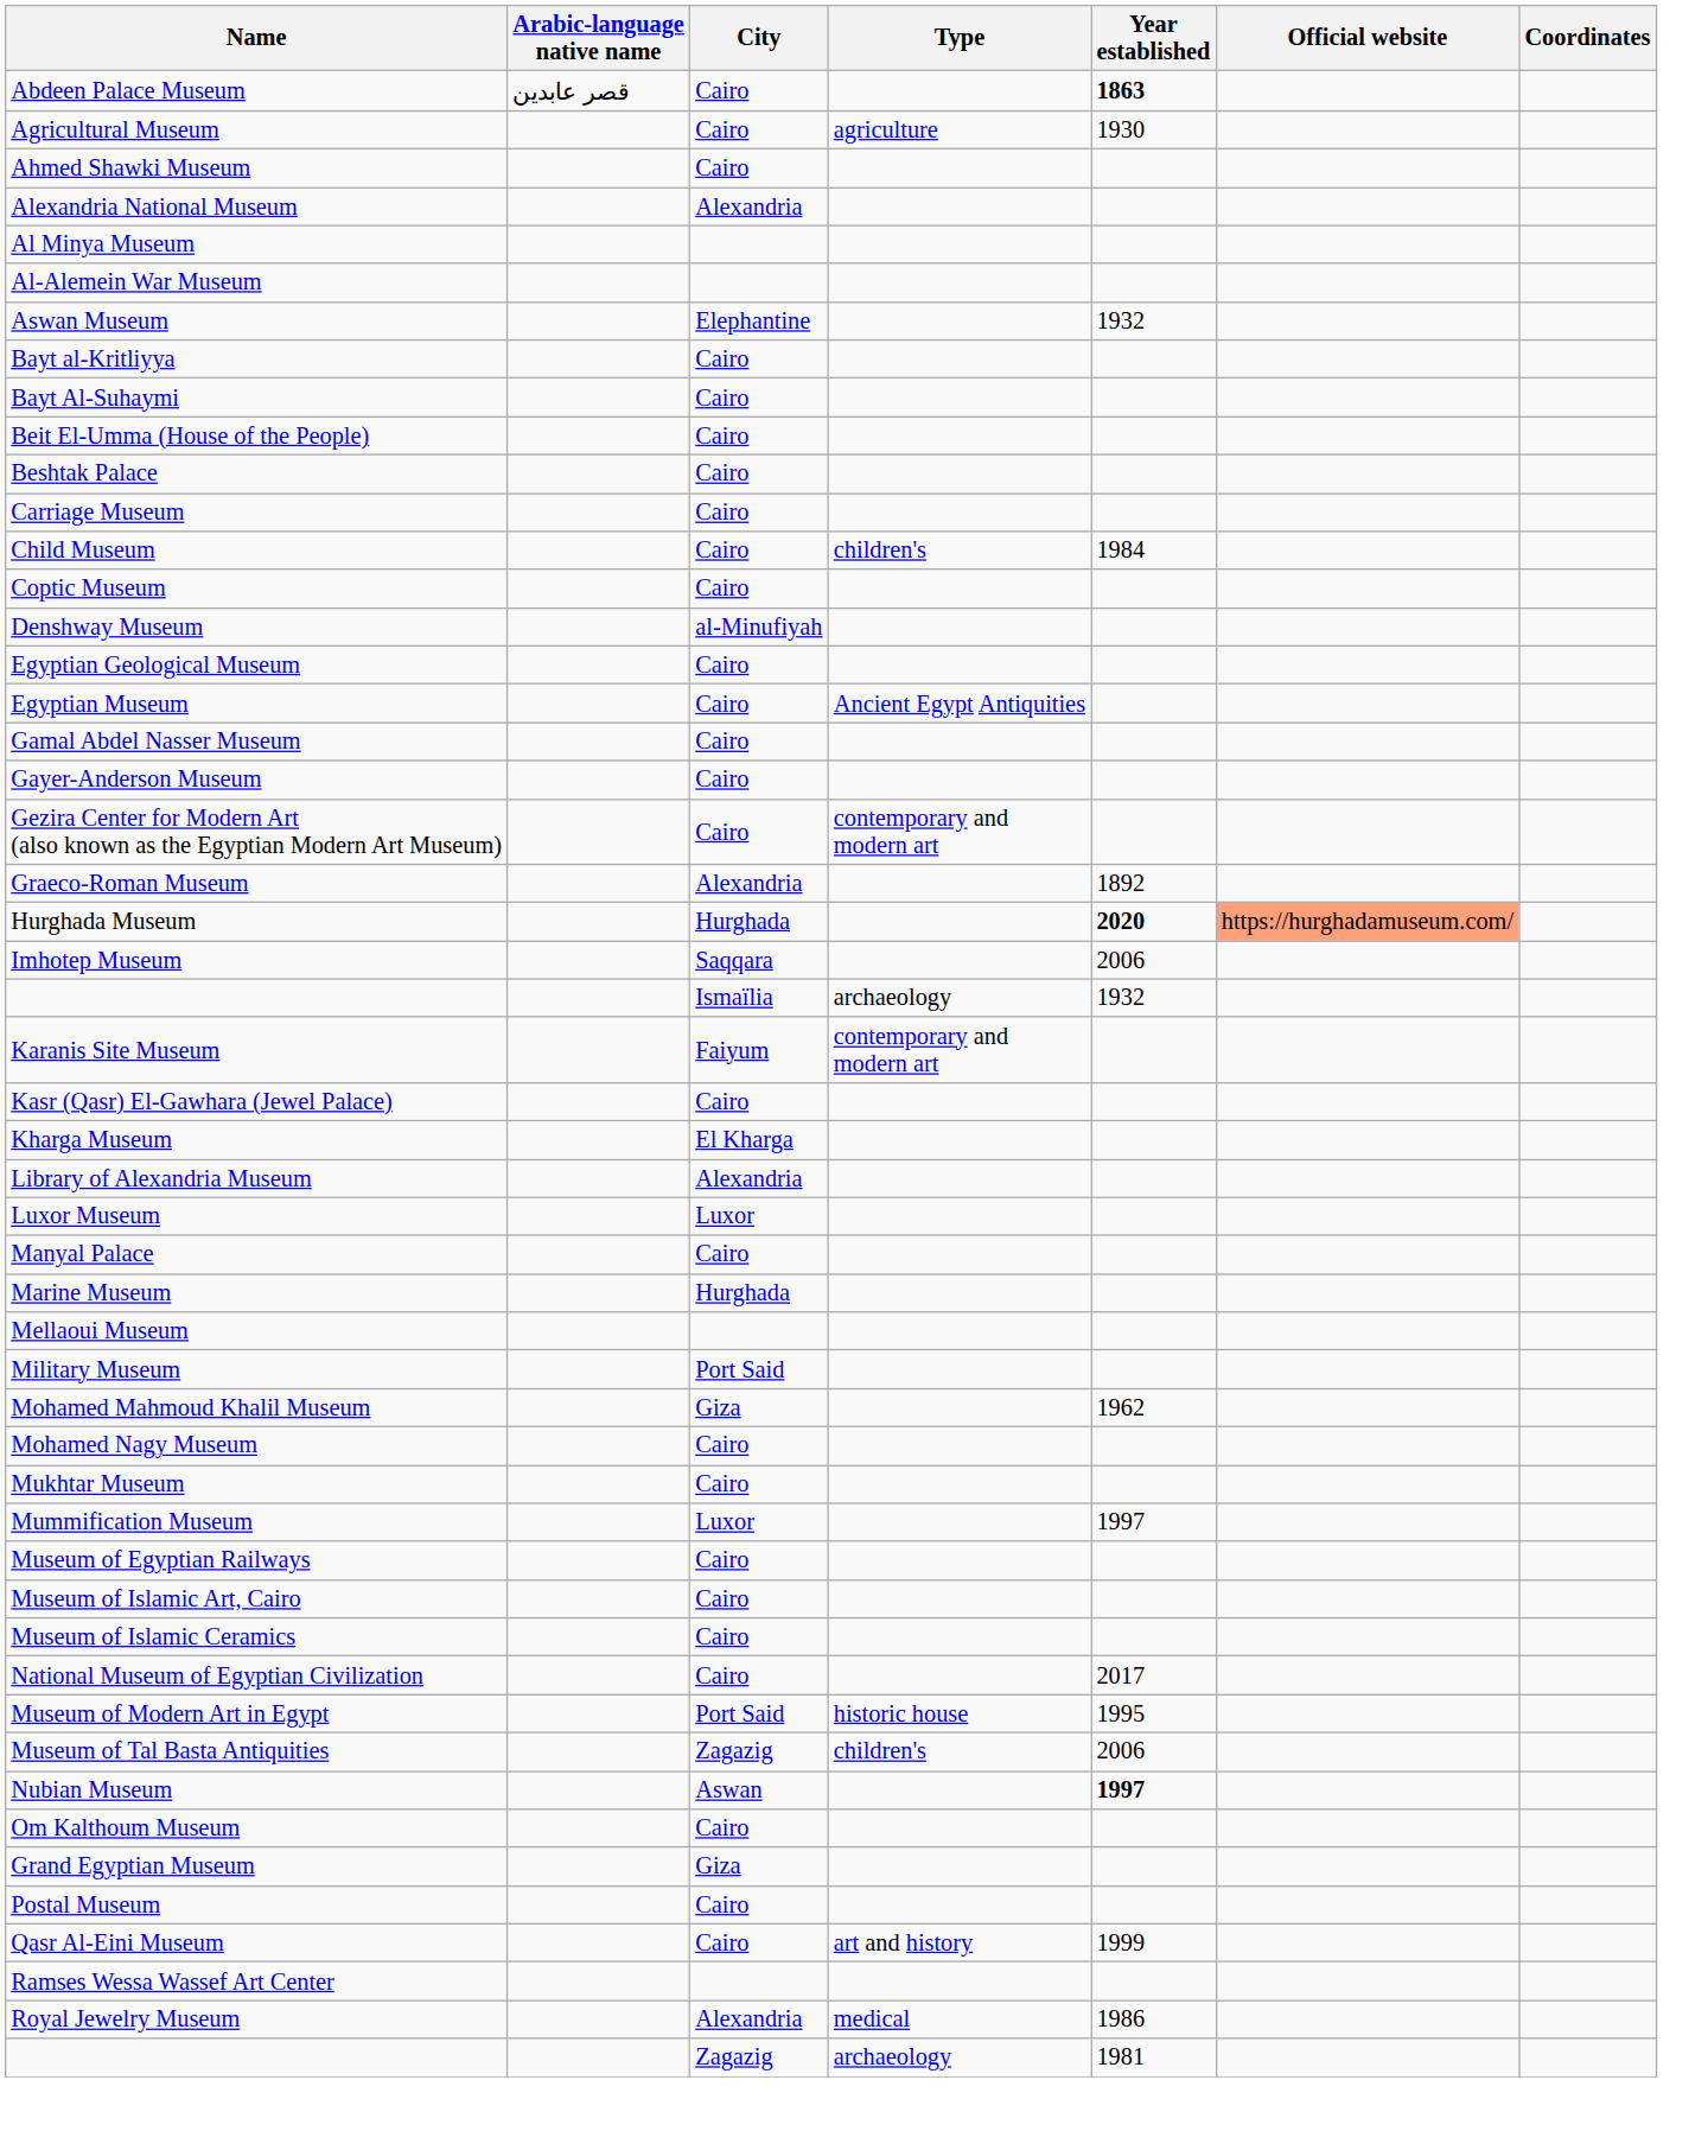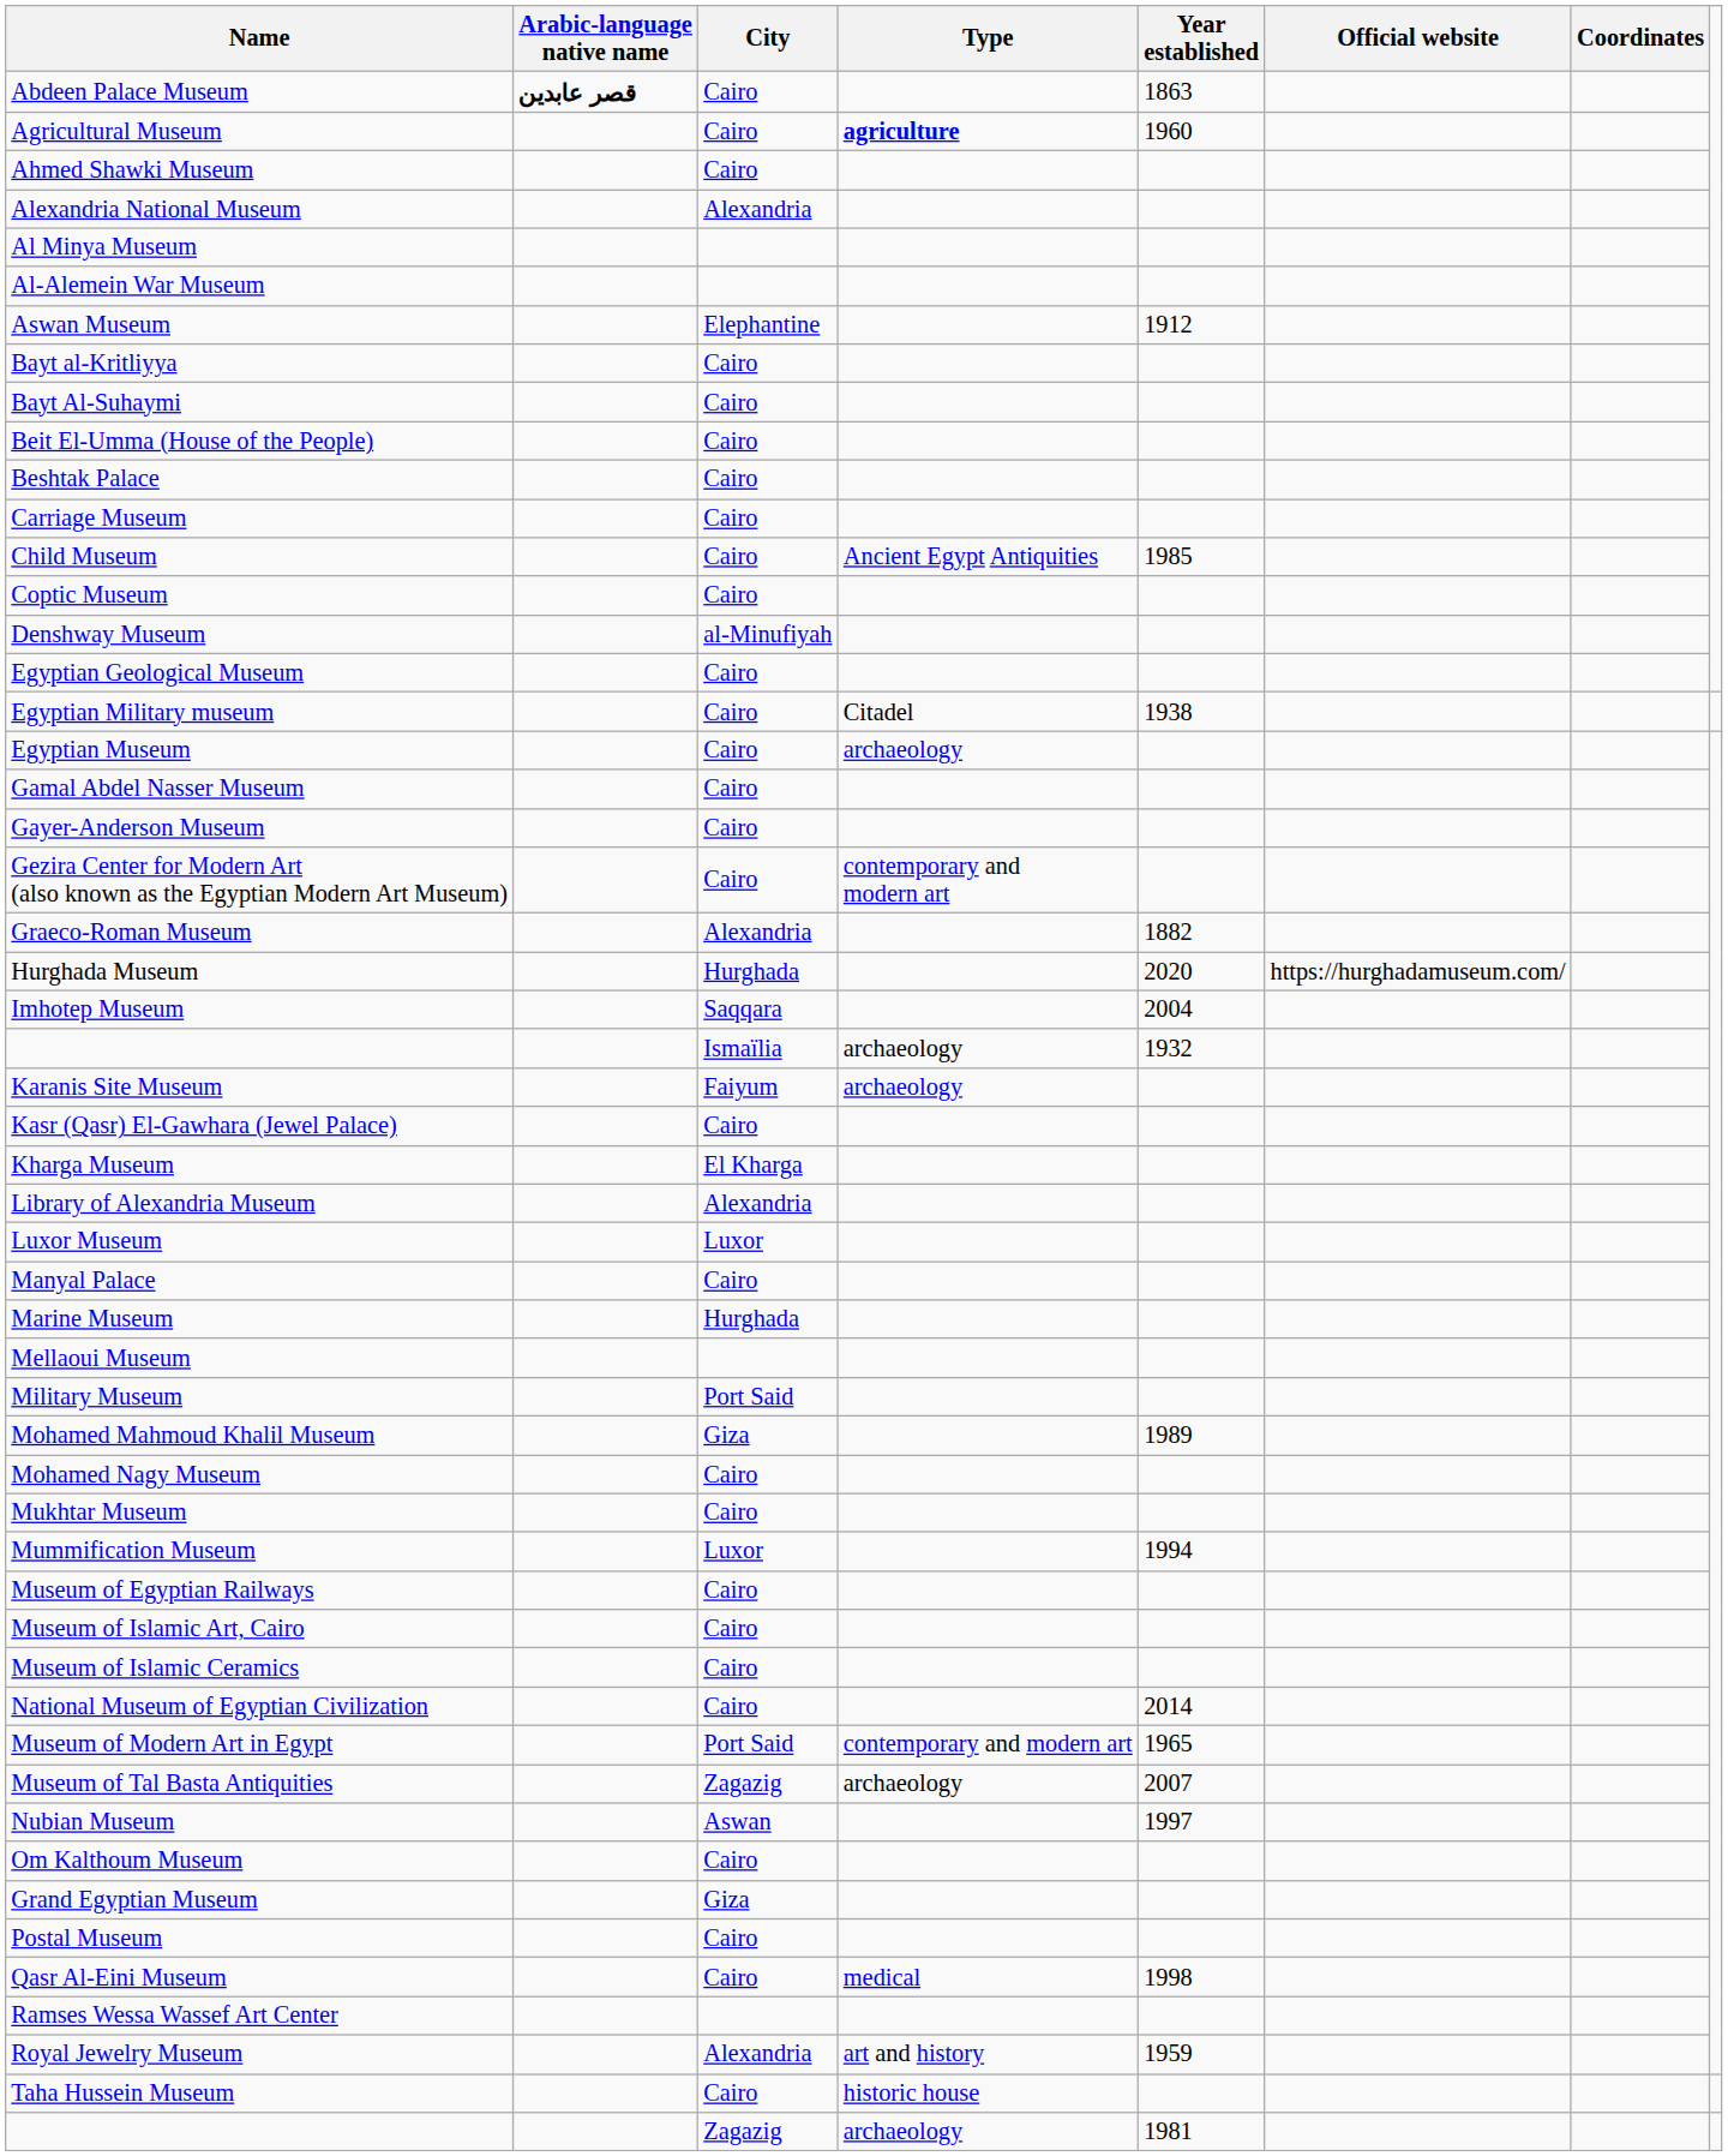Abdeen Palace Museum | Arabic-language native name: normal -> bold
Abdeen Palace Museum | Year established: bold -> normal
Agricultural Museum | Type: normal -> bold
Agricultural Museum | Year established: 1930 -> 1960
Aswan Museum | Year established: 1932 -> 1912
Child Museum | Type: children's -> Ancient Egypt Antiquities
Child Museum | Year established: 1984 -> 1985
+ row: Egyptian Military museum | Cairo | Citadel | 1938
Egyptian Museum | Type: Ancient Egypt Antiquities -> archaeology
Graeco-Roman Museum | Year established: 1892 -> 1882
Hurghada Museum | Year established: bold -> normal
Hurghada Museum | Official website: lightsalmon background -> no background
Imhotep Museum | Year established: 2006 -> 2004
Karanis Site Museum | Type: contemporary and modern art -> archaeology
Mohamed Mahmoud Khalil Museum | Year established: 1962 -> 1989
Mummification Museum | Year established: 1997 -> 1994
National Museum of Egyptian Civilization | Year established: 2017 -> 2014
Museum of Modern Art in Egypt | Type: historic house -> contemporary and modern art
Museum of Modern Art in Egypt | Year established: 1995 -> 1965
Museum of Tal Basta Antiquities | Type: children's -> archaeology
Museum of Tal Basta Antiquities | Year established: 2006 -> 2007
Nubian Museum | Year established: bold -> normal
Qasr Al-Eini Museum | Type: art and history -> medical
Qasr Al-Eini Museum | Year established: 1999 -> 1998
Royal Jewelry Museum | Type: medical -> art and history
Royal Jewelry Museum | Year established: 1986 -> 1959
+ row: Taha Hussein Museum | Cairo | historic house
